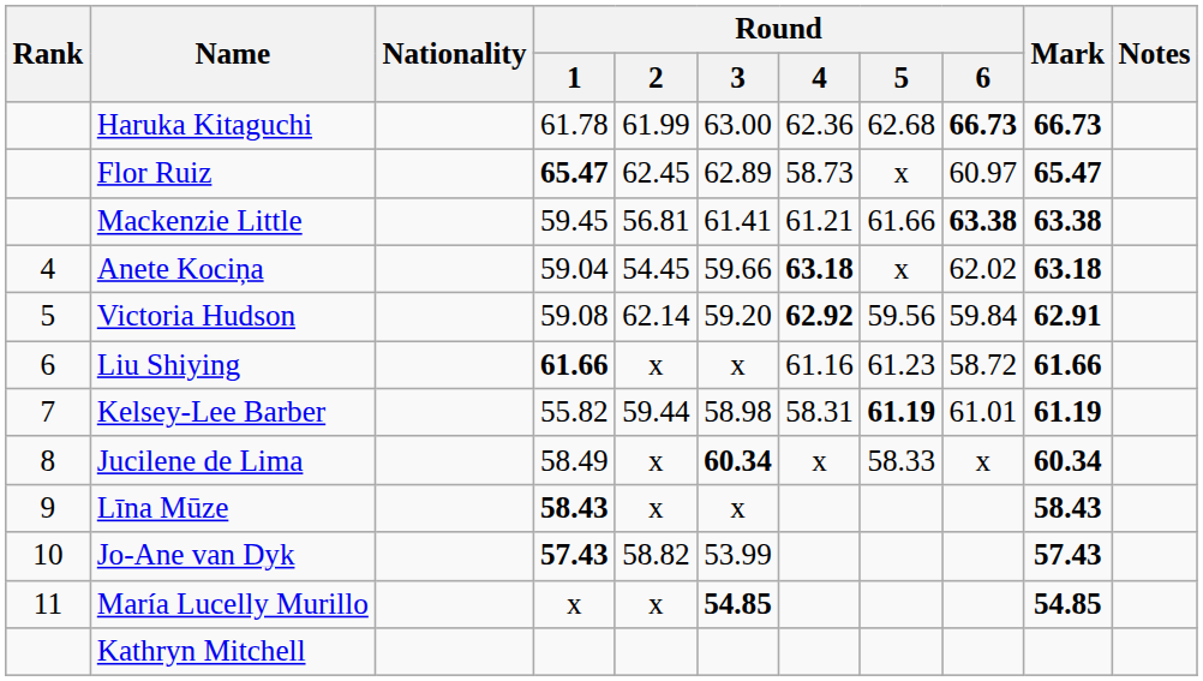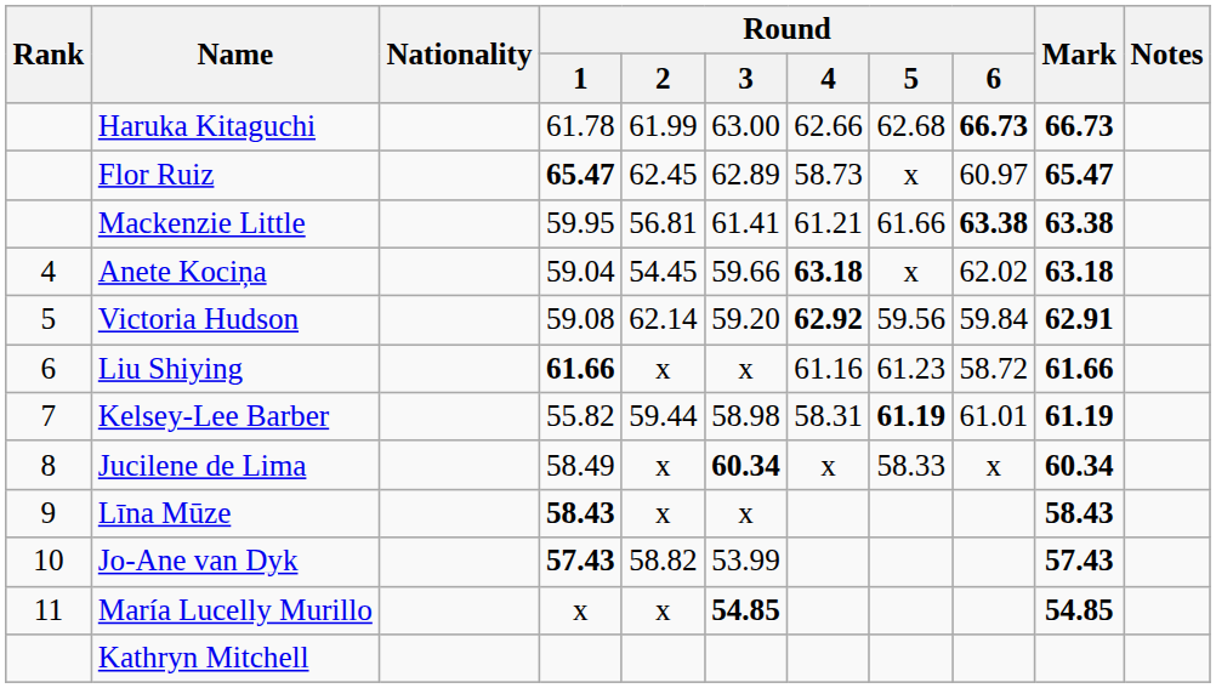Haruka Kitaguchi | Round / 4: 62.36 -> 62.66
Mackenzie Little | Round / 1: 59.45 -> 59.95
